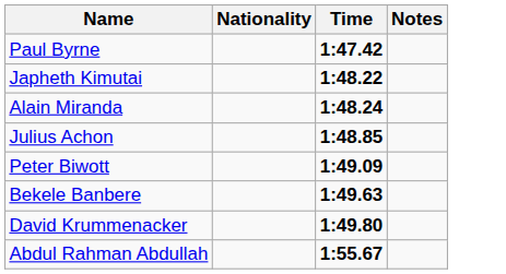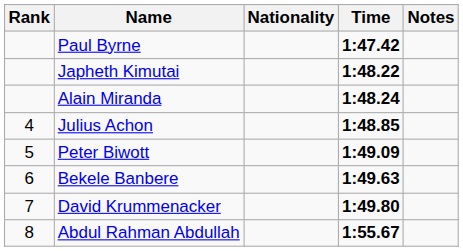+ column: Rank | 4 | 5 | 6 | 7 | 8
